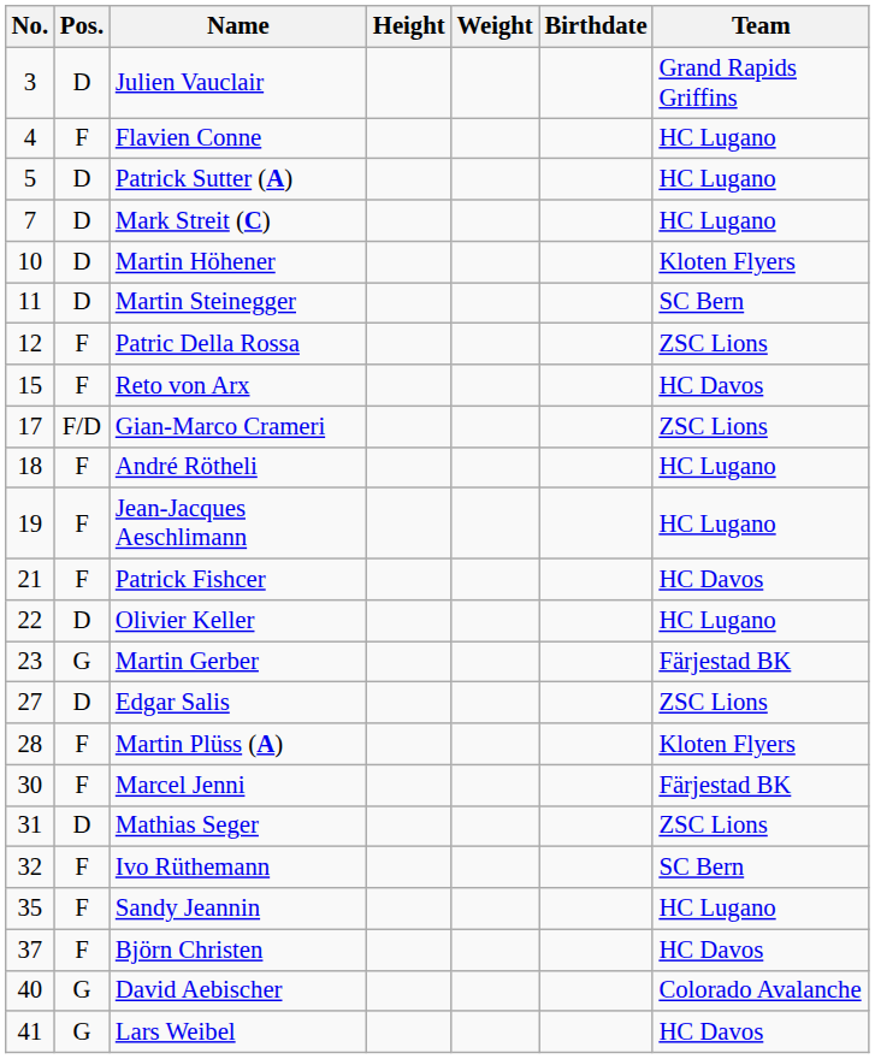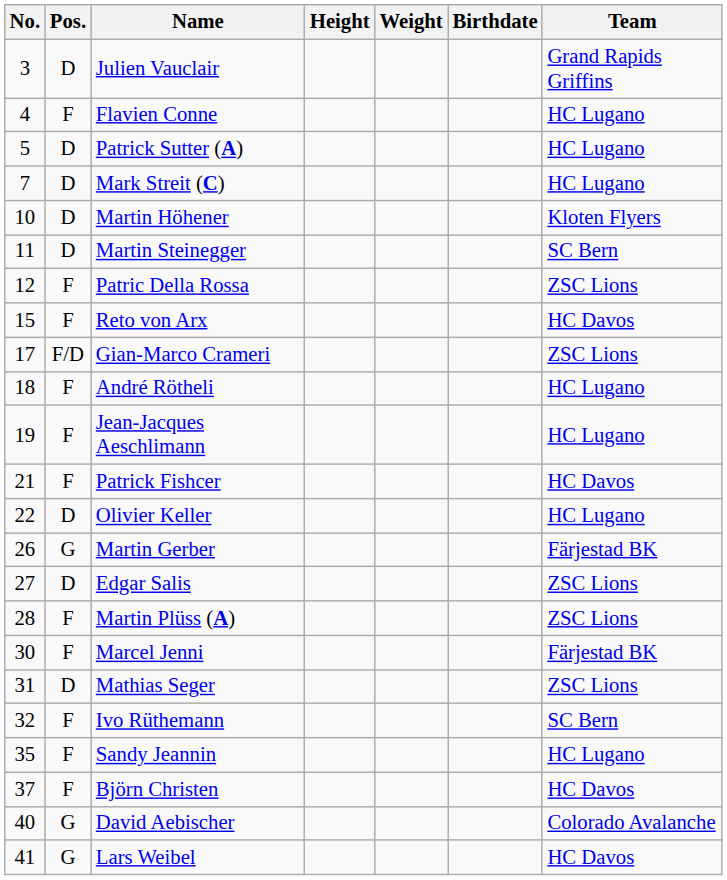Martin Gerber | No.: 23 -> 26
Martin Plüss (A) | Team: Kloten Flyers -> ZSC Lions
